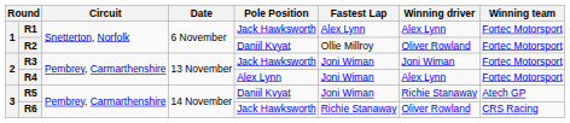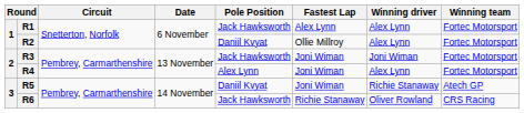R2 | Winning driver: Oliver Rowland -> Alex Lynn
